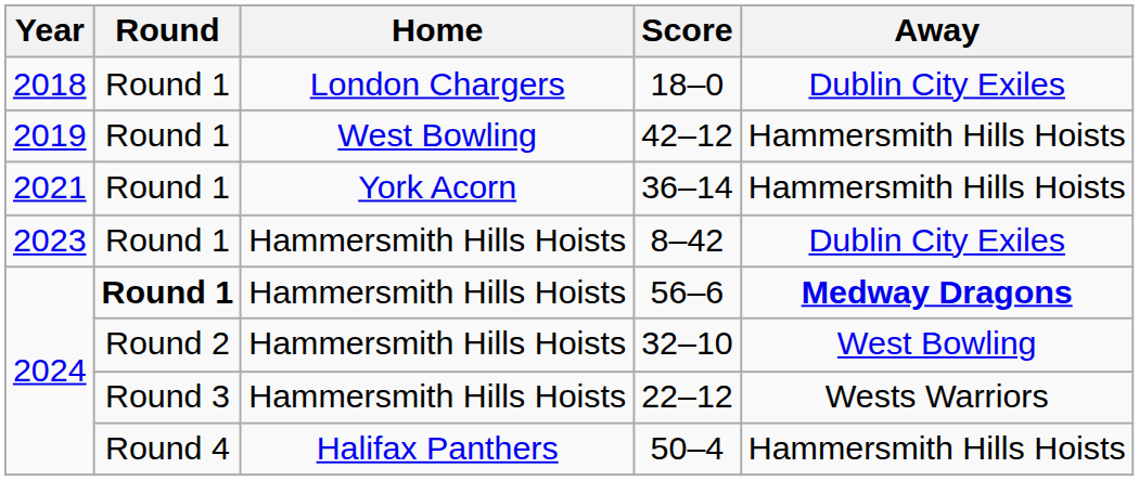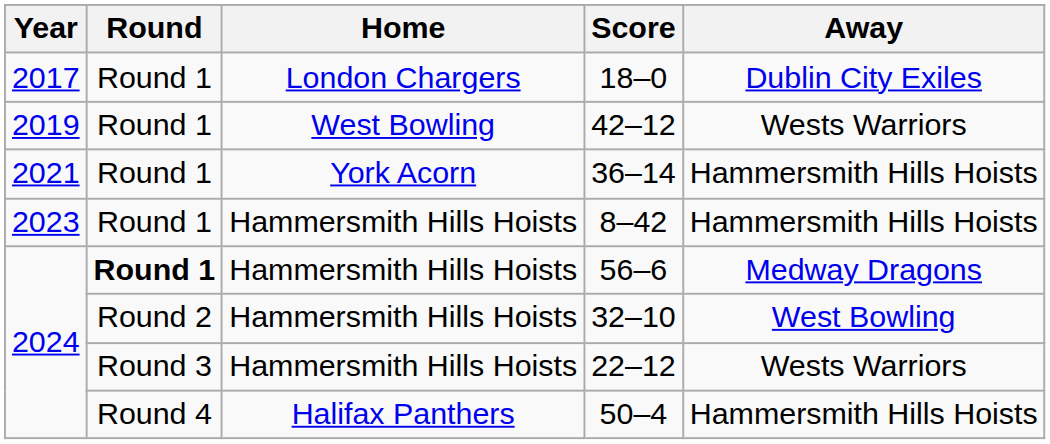18–0 | Year: 2018 -> 2017
42–12 | Away: Hammersmith Hills Hoists -> Wests Warriors
8–42 | Away: Dublin City Exiles -> Hammersmith Hills Hoists
56–6 | Away: bold -> normal
